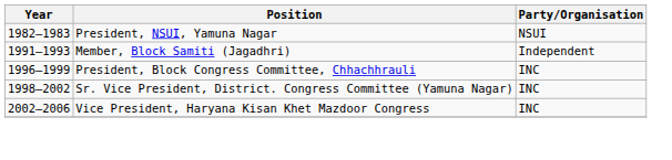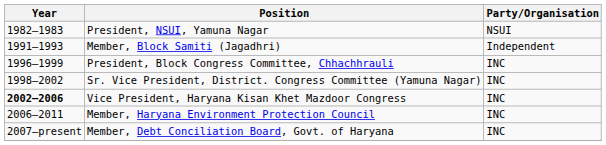Vice President, Haryana Kisan Khet Mazdoor Congress | Year: normal -> bold
+ row: 2006–2011 | Member, Haryana Environment Protection Council | INC
+ row: 2007–present | Member, Debt Conciliation Board, Govt. of Haryana | INC
